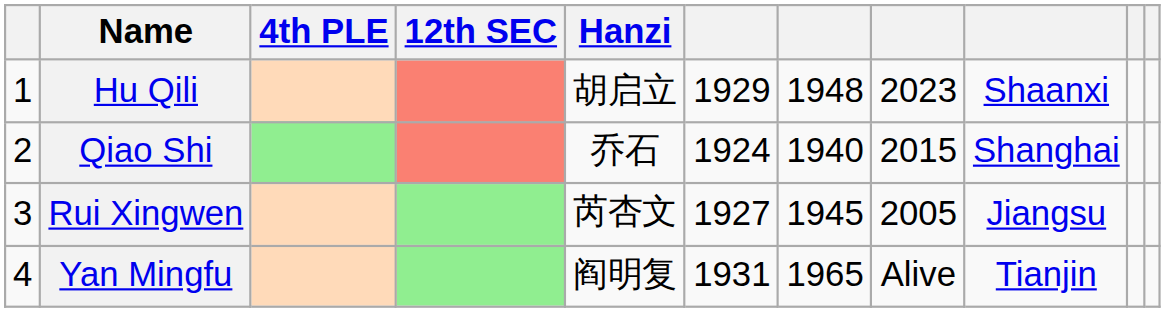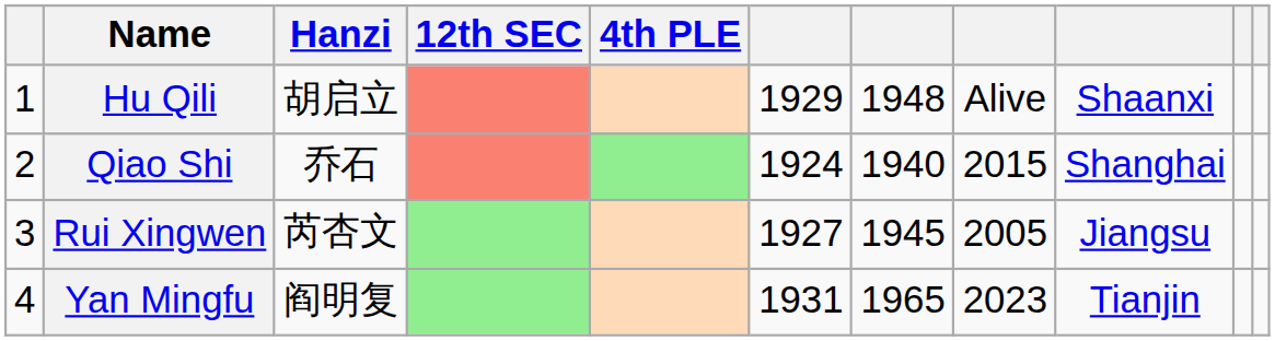columns swapped: Hanzi <-> 4th PLE
Hu Qili | column 8: 2023 -> Alive
Yan Mingfu | column 8: Alive -> 2023
